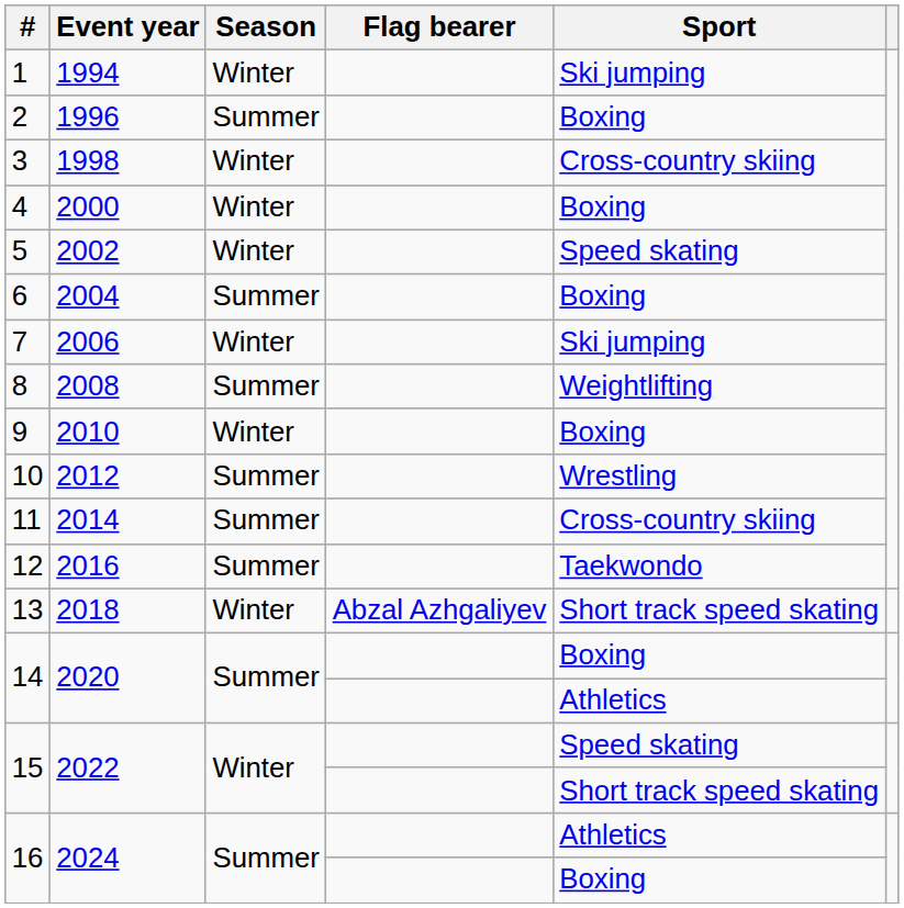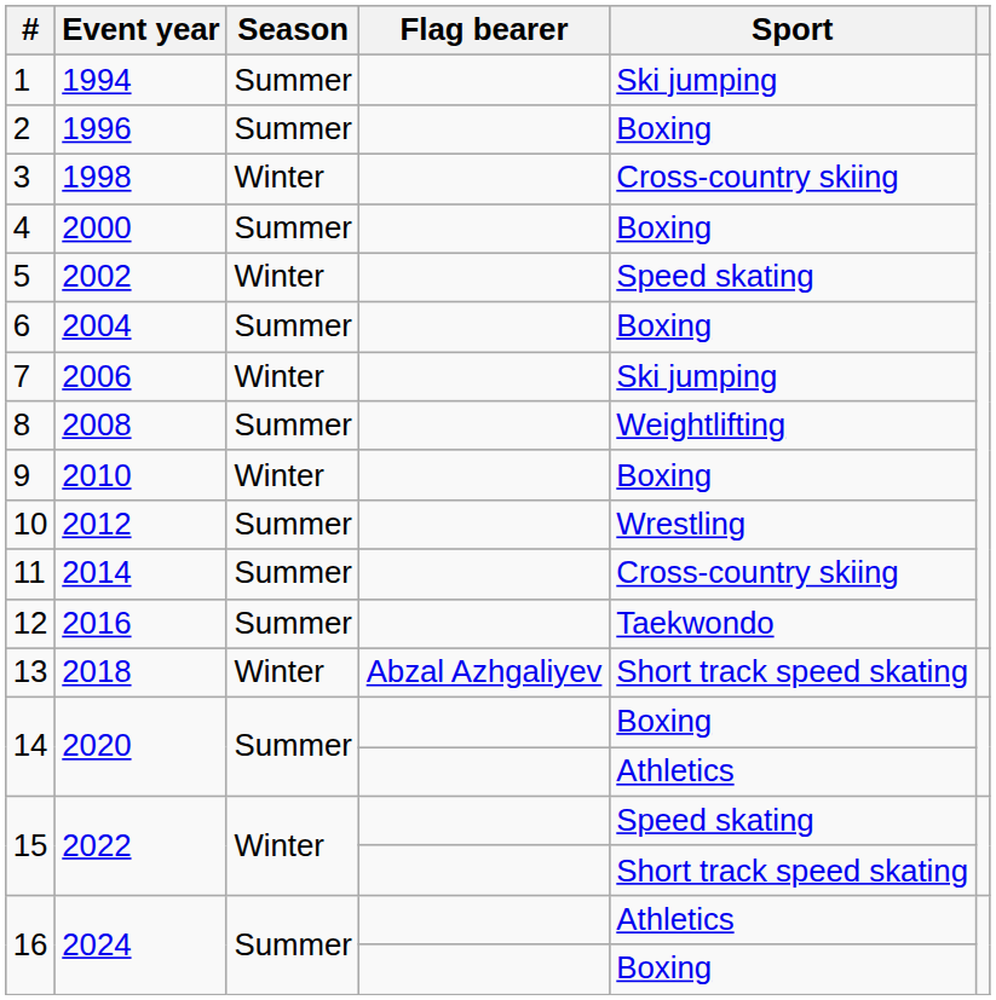1 | Season: Winter -> Summer
4 | Season: Winter -> Summer
